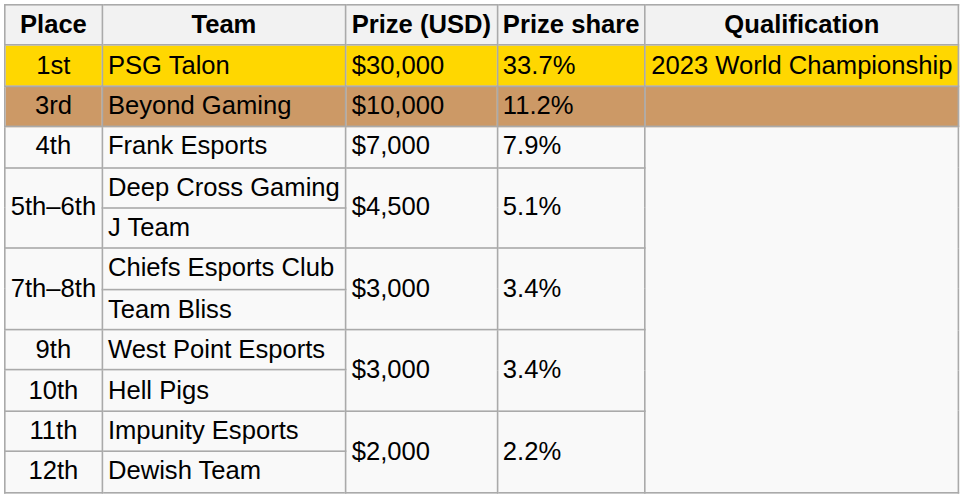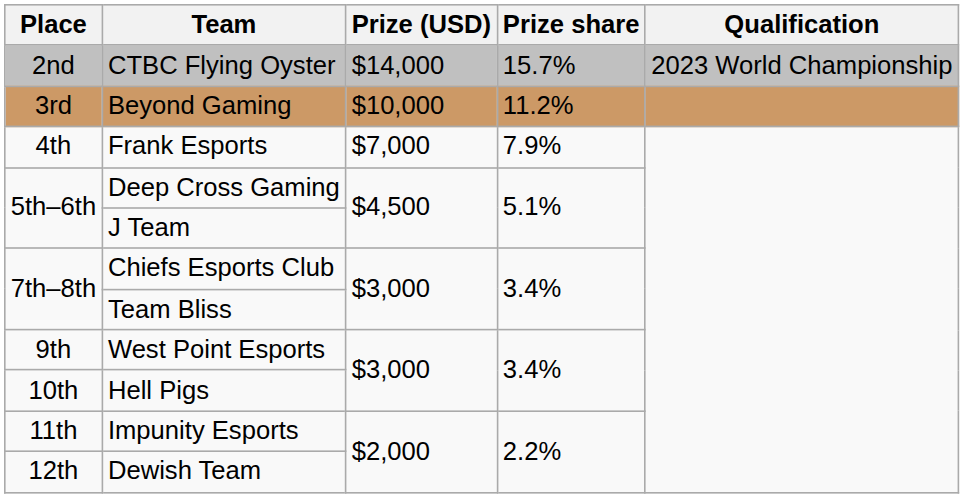- row: 1st | PSG Talon | $30,000 | 33.7% | 2023 World Championship
+ row: 2nd | CTBC Flying Oyster | $14,000 | 15.7% | 2023 World Championship
